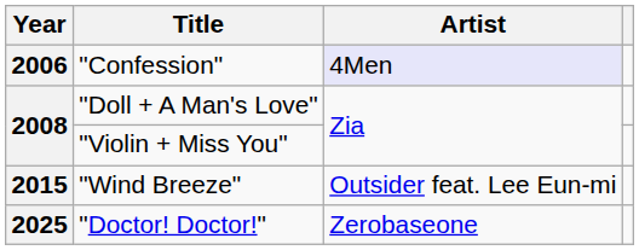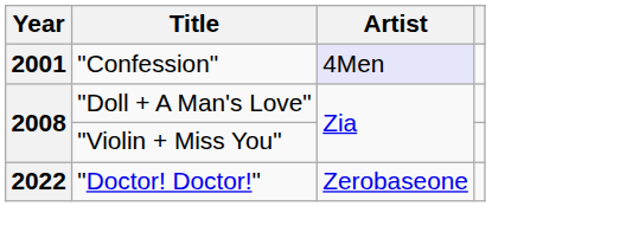"Confession" | Year: 2006 -> 2001
- row: 2015 | "Wind Breeze" | Outsider feat. Lee Eun-mi
"Doctor! Doctor!" | Year: 2025 -> 2022
